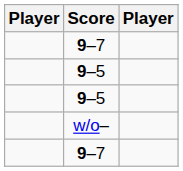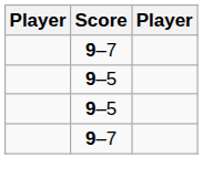- row: w/o–
